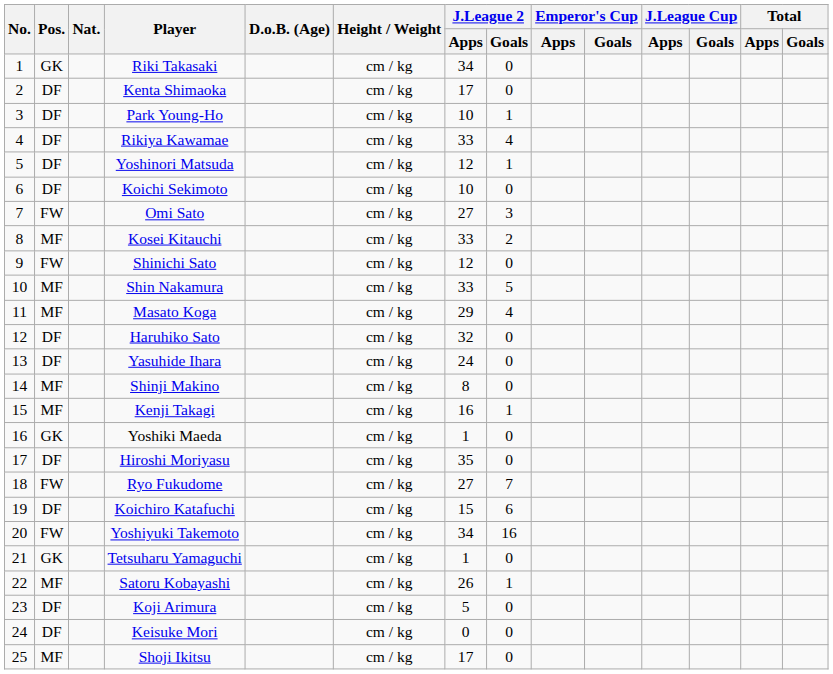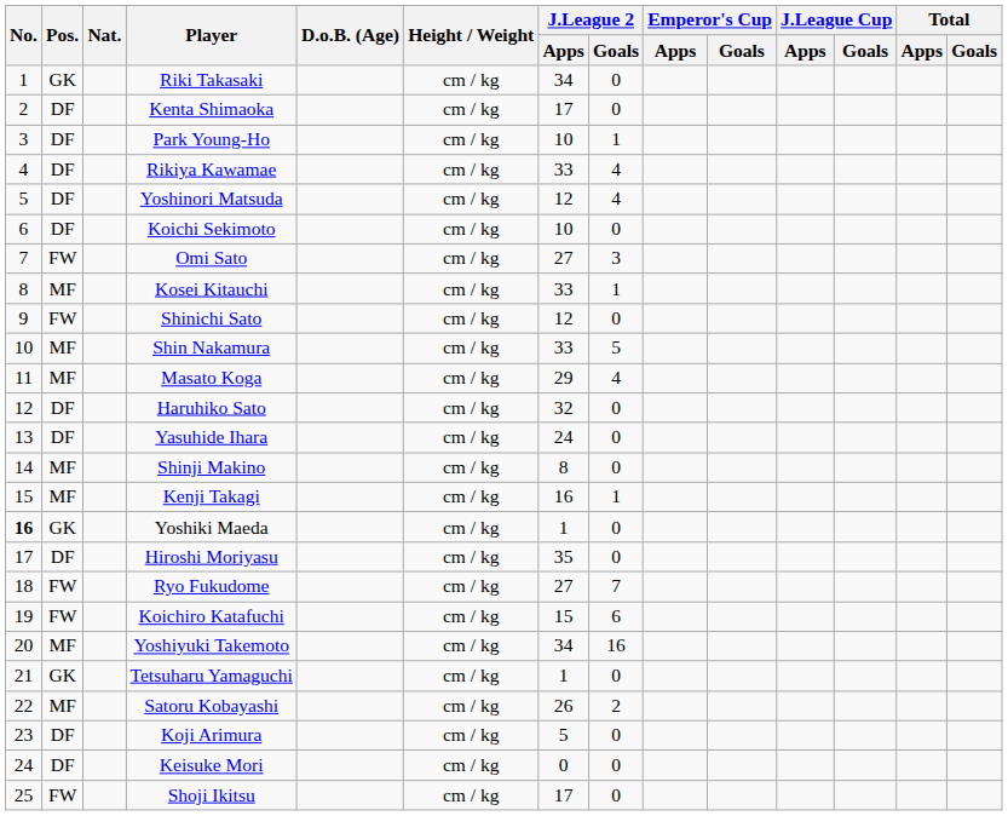Yoshinori Matsuda | J.League 2 / Goals: 1 -> 4
Kosei Kitauchi | J.League 2 / Goals: 2 -> 1
Yoshiki Maeda | No.: normal -> bold
Koichiro Katafuchi | Pos.: DF -> FW
Yoshiyuki Takemoto | Pos.: FW -> MF
Satoru Kobayashi | J.League 2 / Goals: 1 -> 2
Shoji Ikitsu | Pos.: MF -> FW
